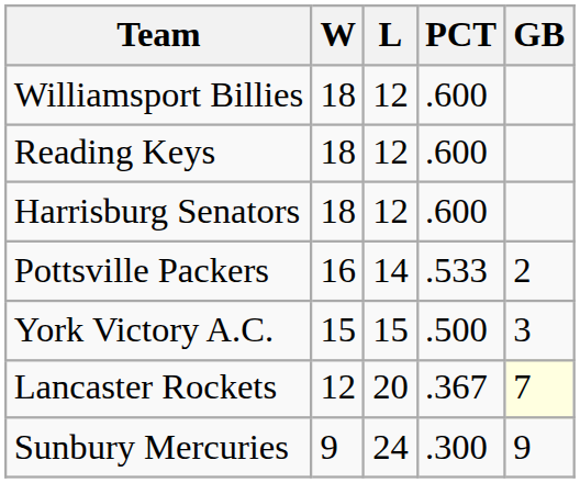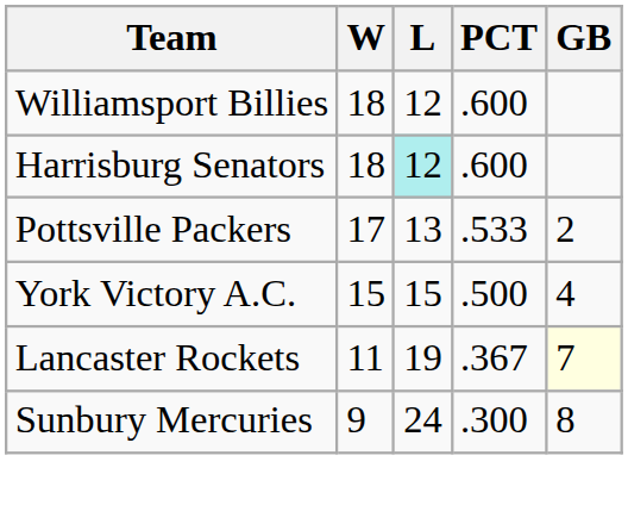- row: Reading Keys | 18 | 12 | .600
Harrisburg Senators | L: no background -> paleturquoise background
Pottsville Packers | W: 16 -> 17
Pottsville Packers | L: 14 -> 13
York Victory A.C. | GB: 3 -> 4
Lancaster Rockets | W: 12 -> 11
Lancaster Rockets | L: 20 -> 19
Sunbury Mercuries | GB: 9 -> 8
